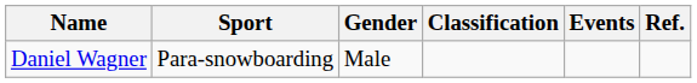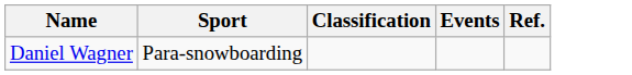- column: Gender | Male
